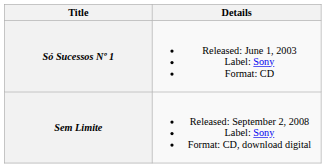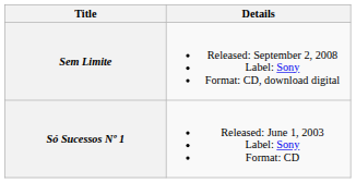rows swapped: Só Sucessos Nº 1 <-> Sem Limite
